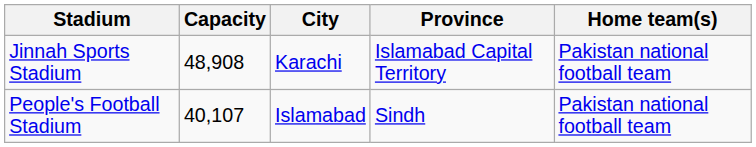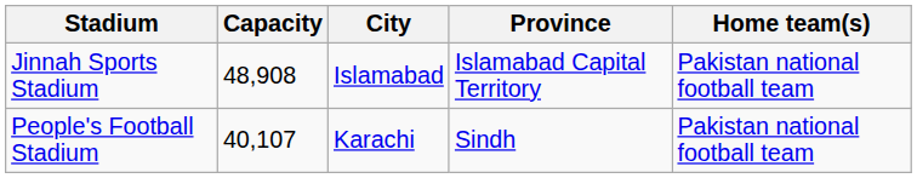Jinnah Sports Stadium | City: Karachi -> Islamabad
People's Football Stadium | City: Islamabad -> Karachi
